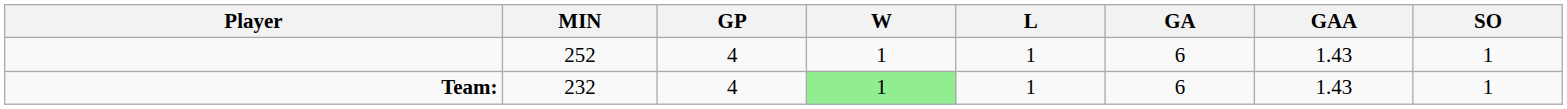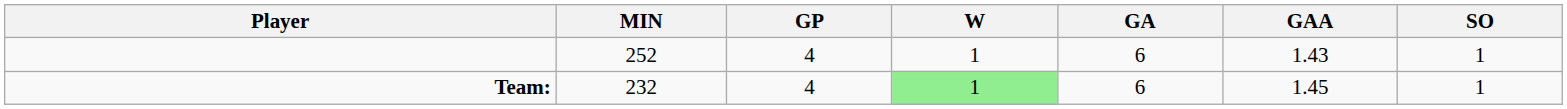- column: L | 1 | 1
Team: | GAA: 1.43 -> 1.45
